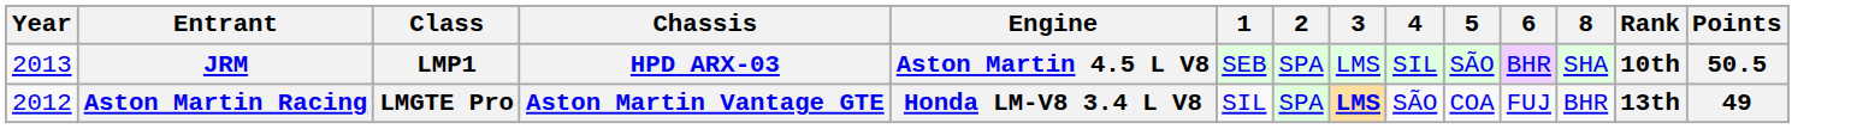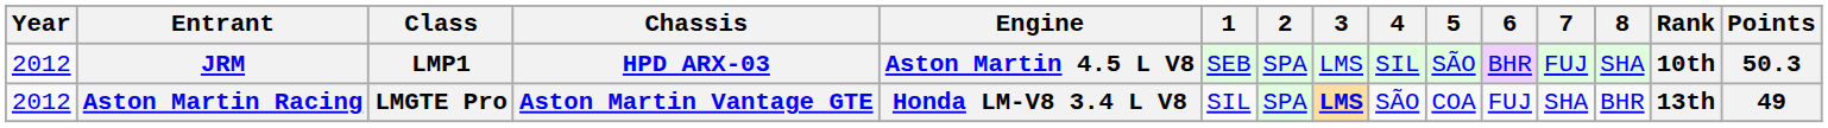+ column: 7 | FUJ | SHA
JRM | Year: 2013 -> 2012
JRM | Points: 50.5 -> 50.3
